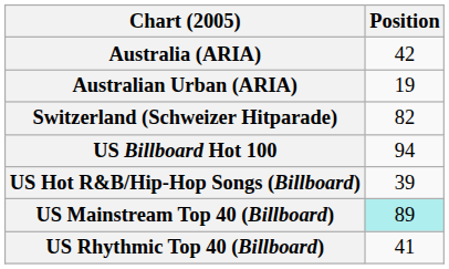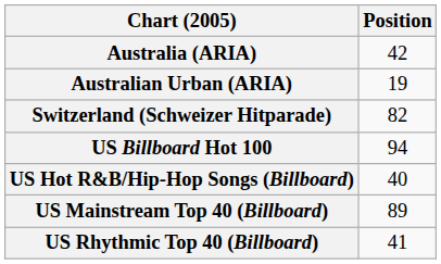US Hot R&B/Hip-Hop Songs (Billboard) | Position: 39 -> 40
US Mainstream Top 40 (Billboard) | Position: paleturquoise background -> no background
